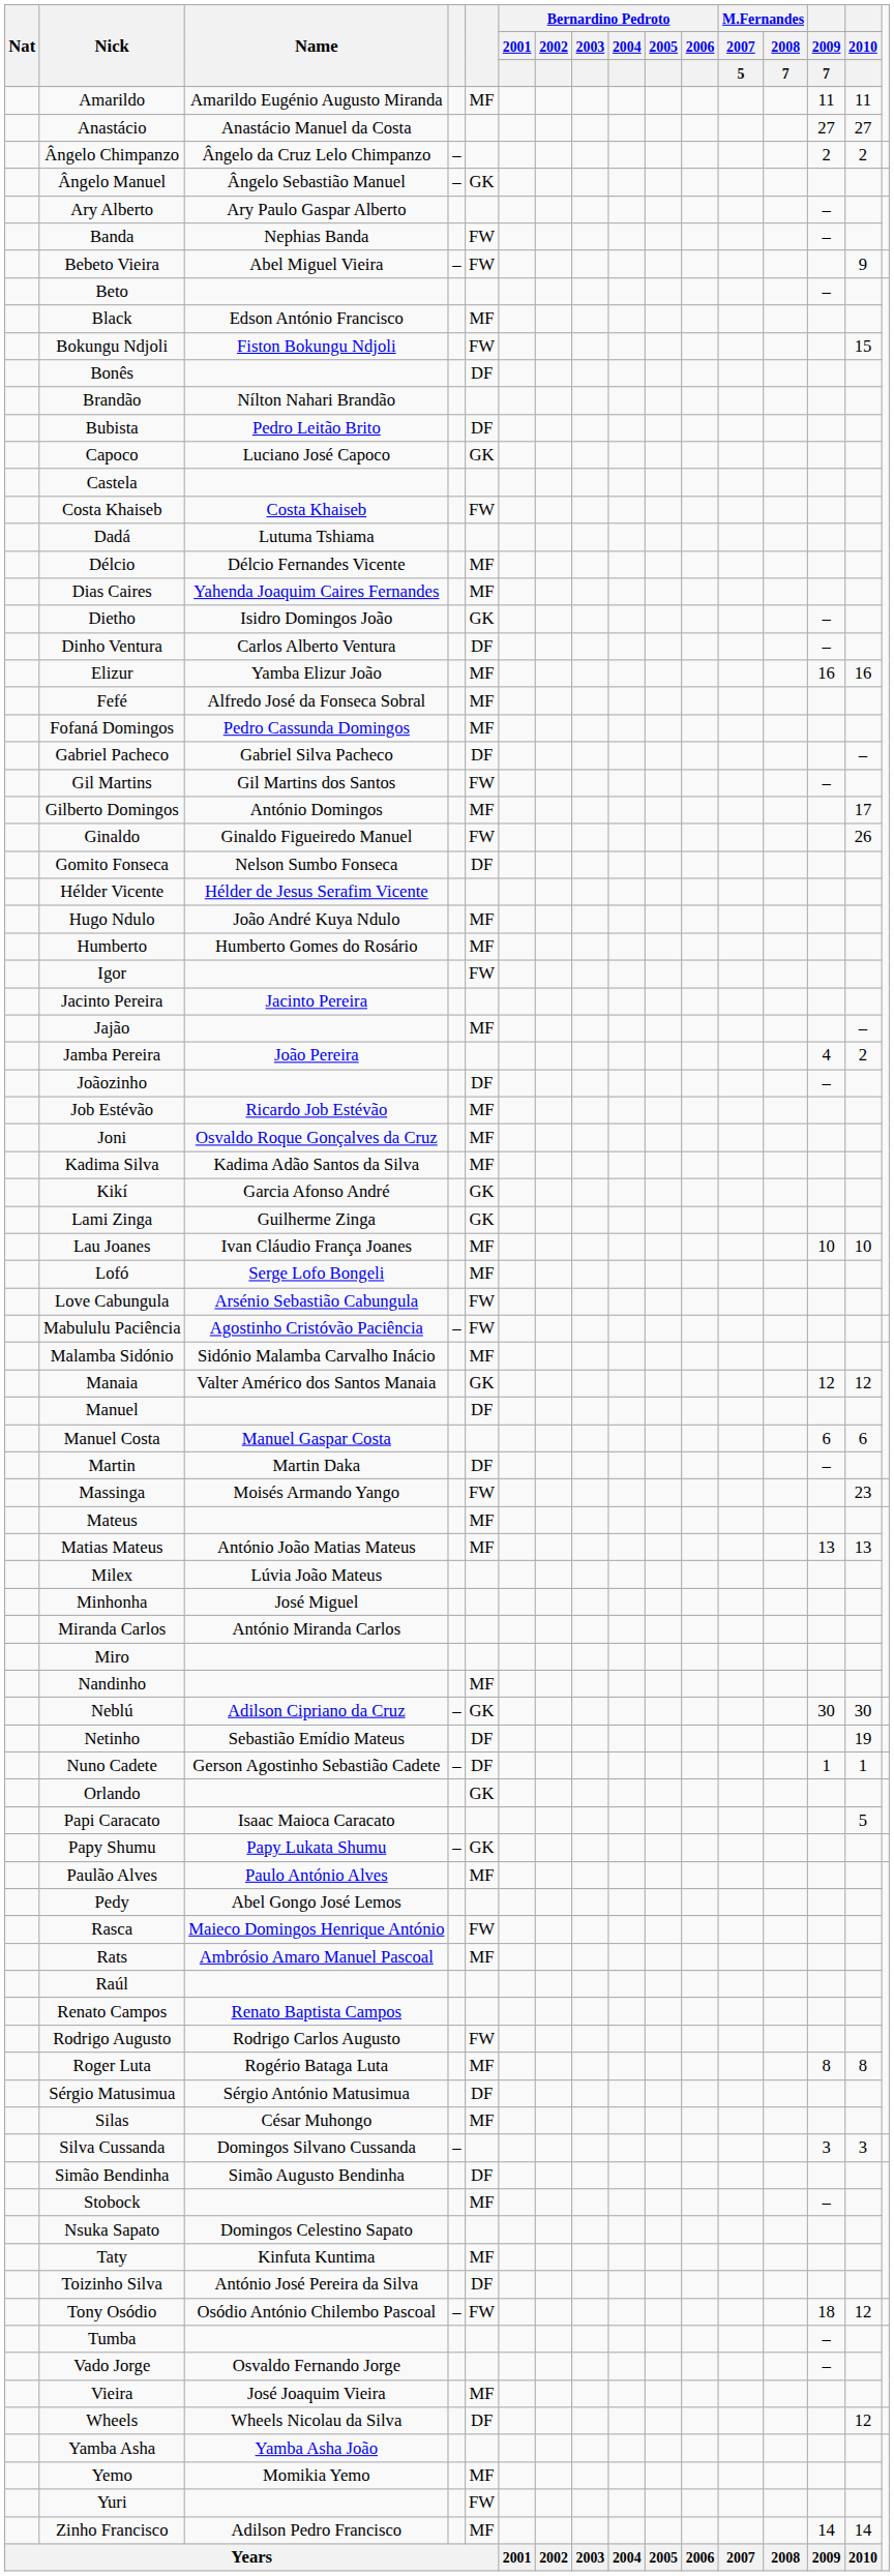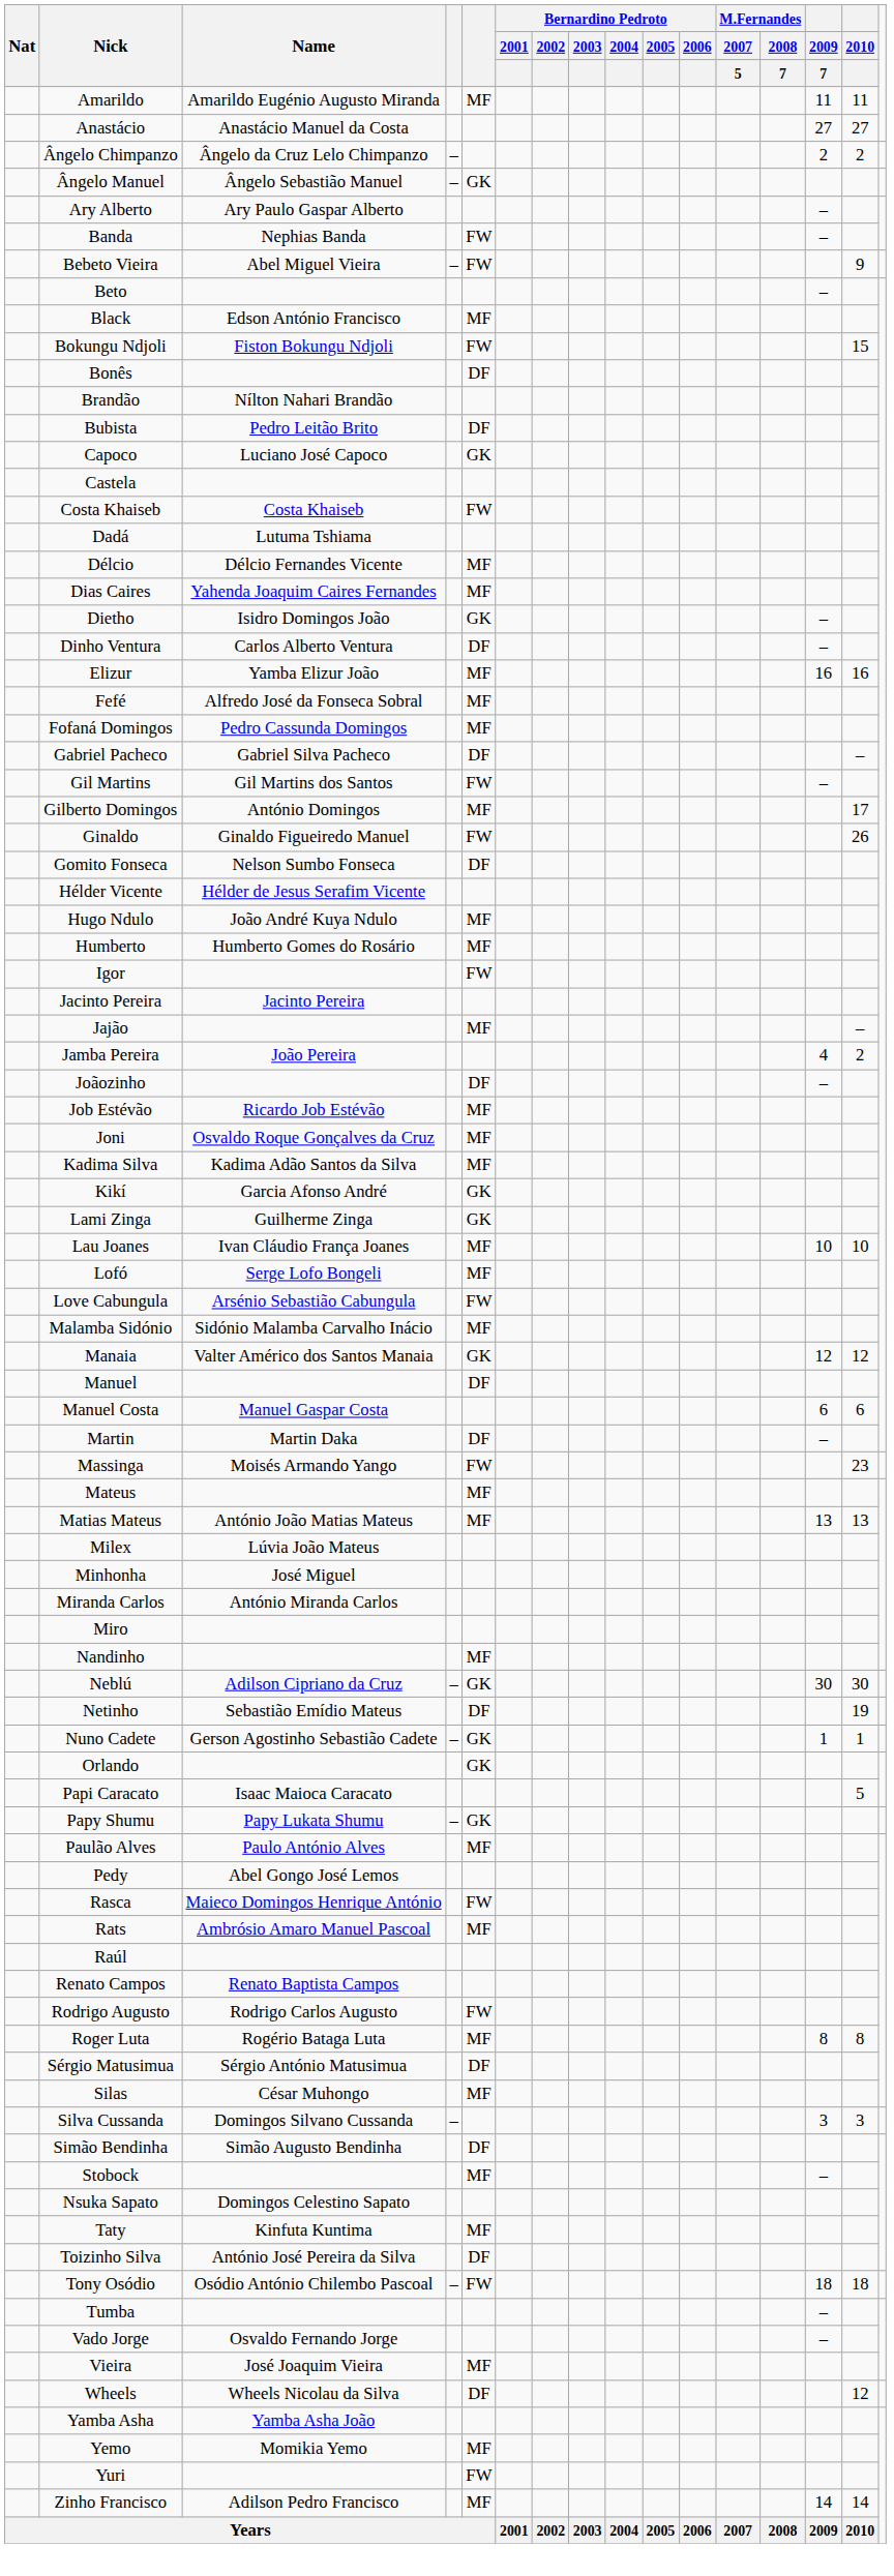- row: Mabululu Paciência | Agostinho Cristóvão Paciência | – | FW
Nuno Cadete | column 5: DF -> GK
Tony Osódio | 2010: 12 -> 18
